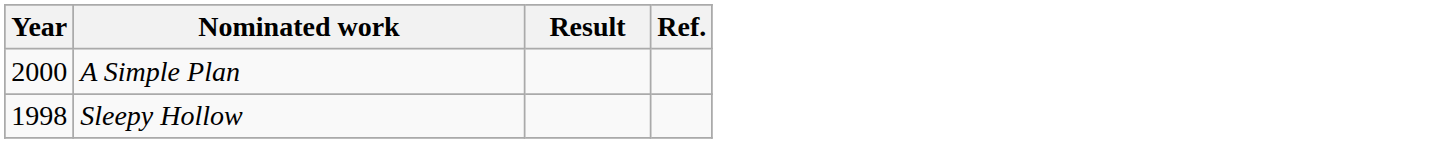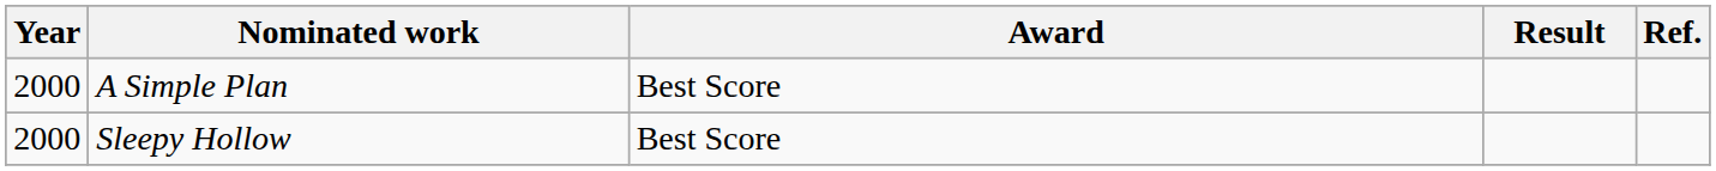+ column: Award | Best Score | Best Score
Sleepy Hollow | Year: 1998 -> 2000
